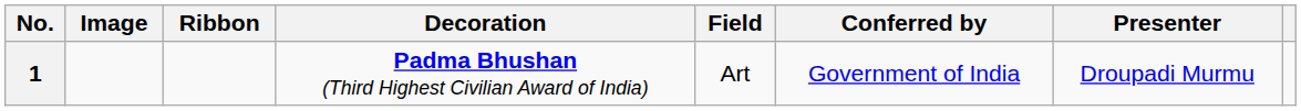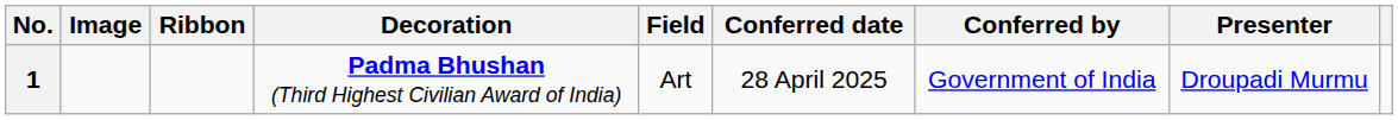+ column: Conferred date | 28 April 2025
